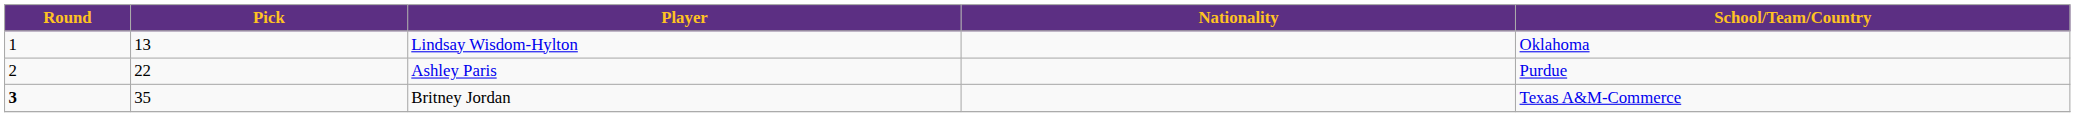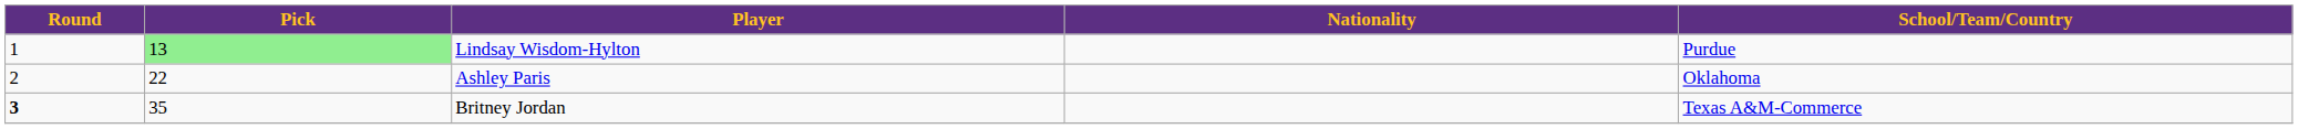Lindsay Wisdom-Hylton | Pick: no background -> lightgreen background
Lindsay Wisdom-Hylton | School/Team/Country: Oklahoma -> Purdue
Ashley Paris | School/Team/Country: Purdue -> Oklahoma
